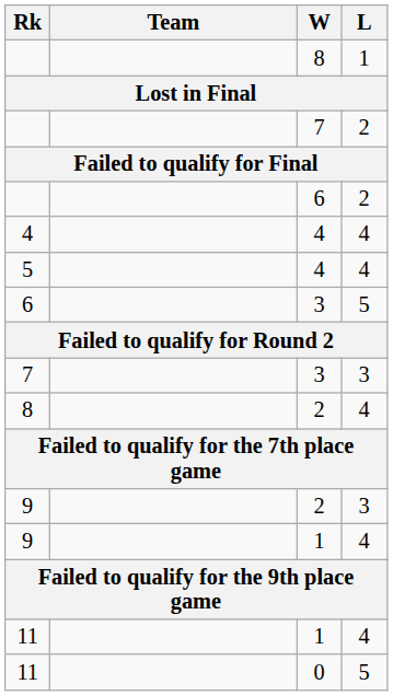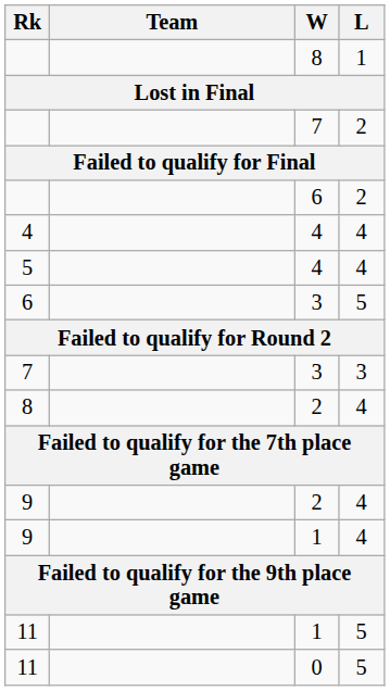9 / 2 | L: 3 -> 4
11 / 1 | L: 4 -> 5
